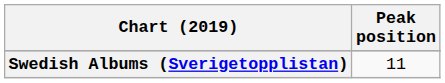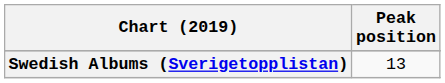Swedish Albums (Sverigetopplistan) | Peak position: 11 -> 13
